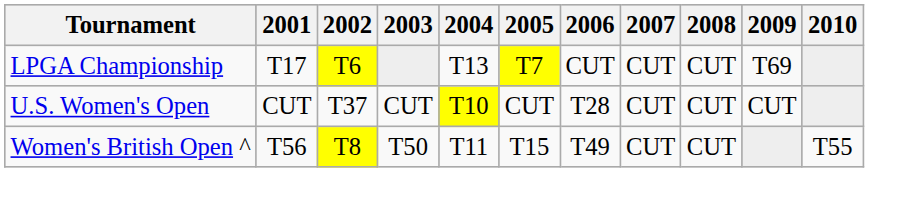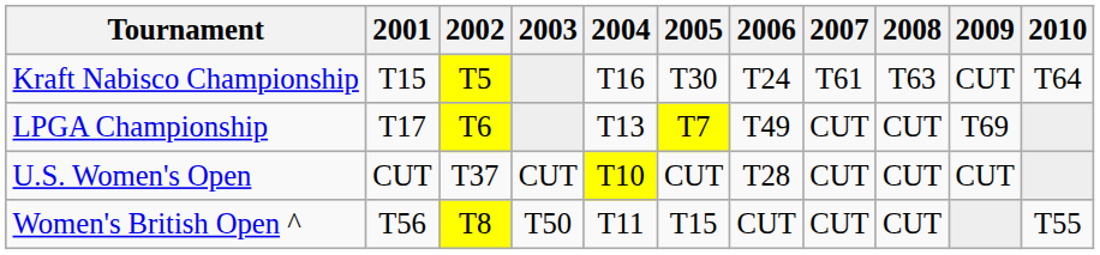+ row: Kraft Nabisco Championship | T15 | T5 | T16 | T30 | T24 | T61 | T63 | CUT | T64
LPGA Championship | 2006: CUT -> T49
Women's British Open ^ | 2006: T49 -> CUT
